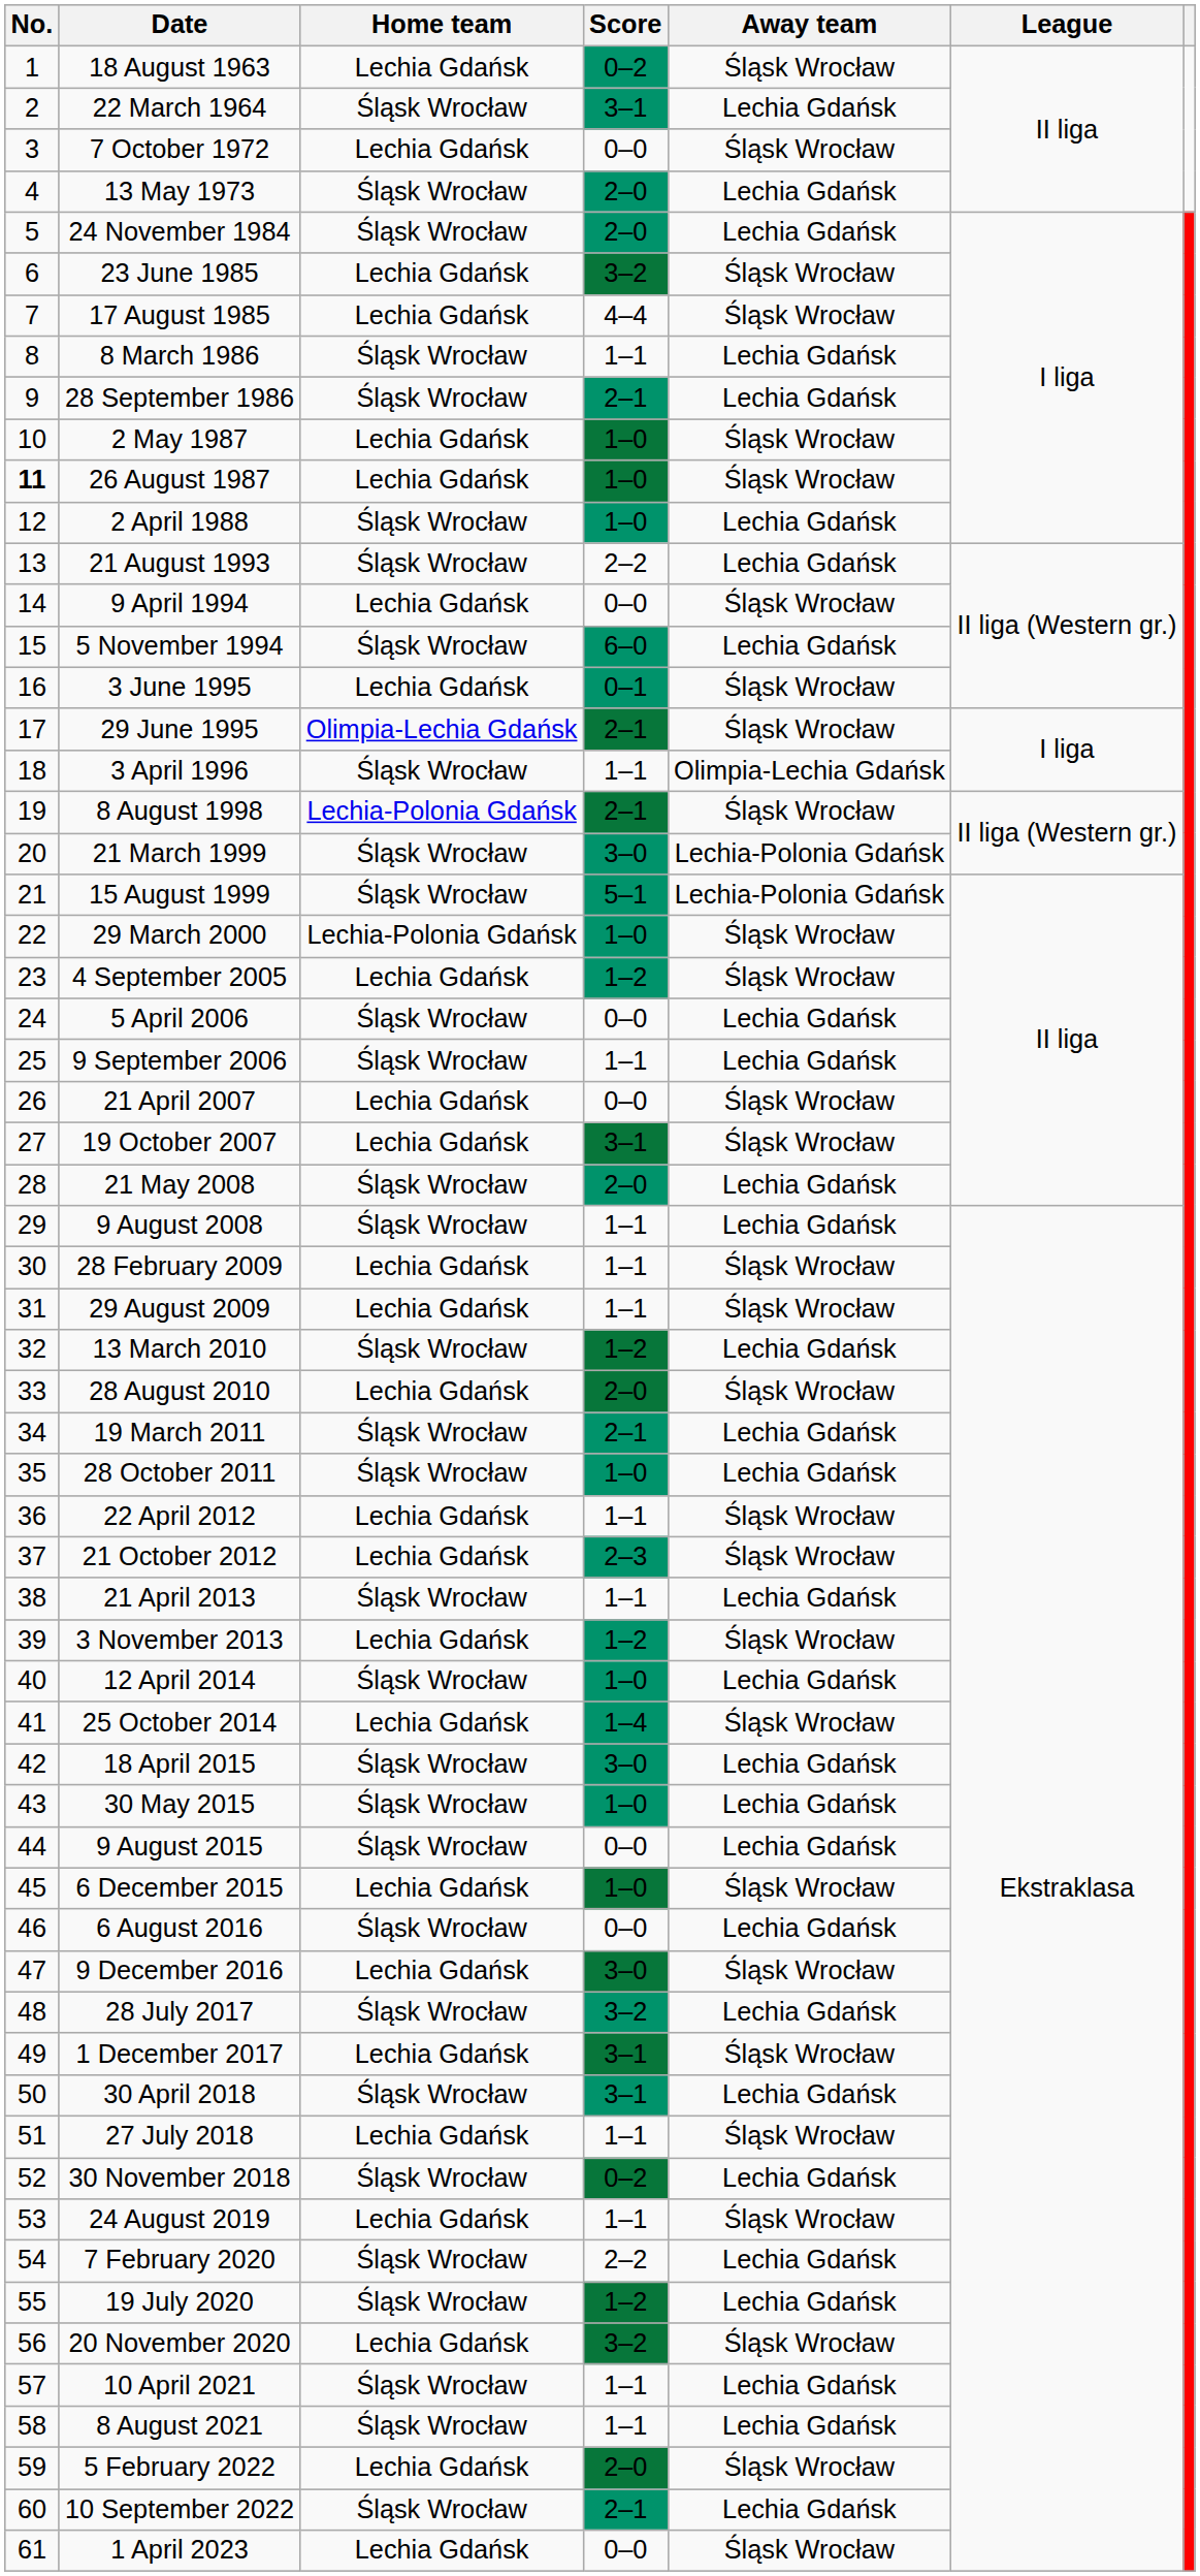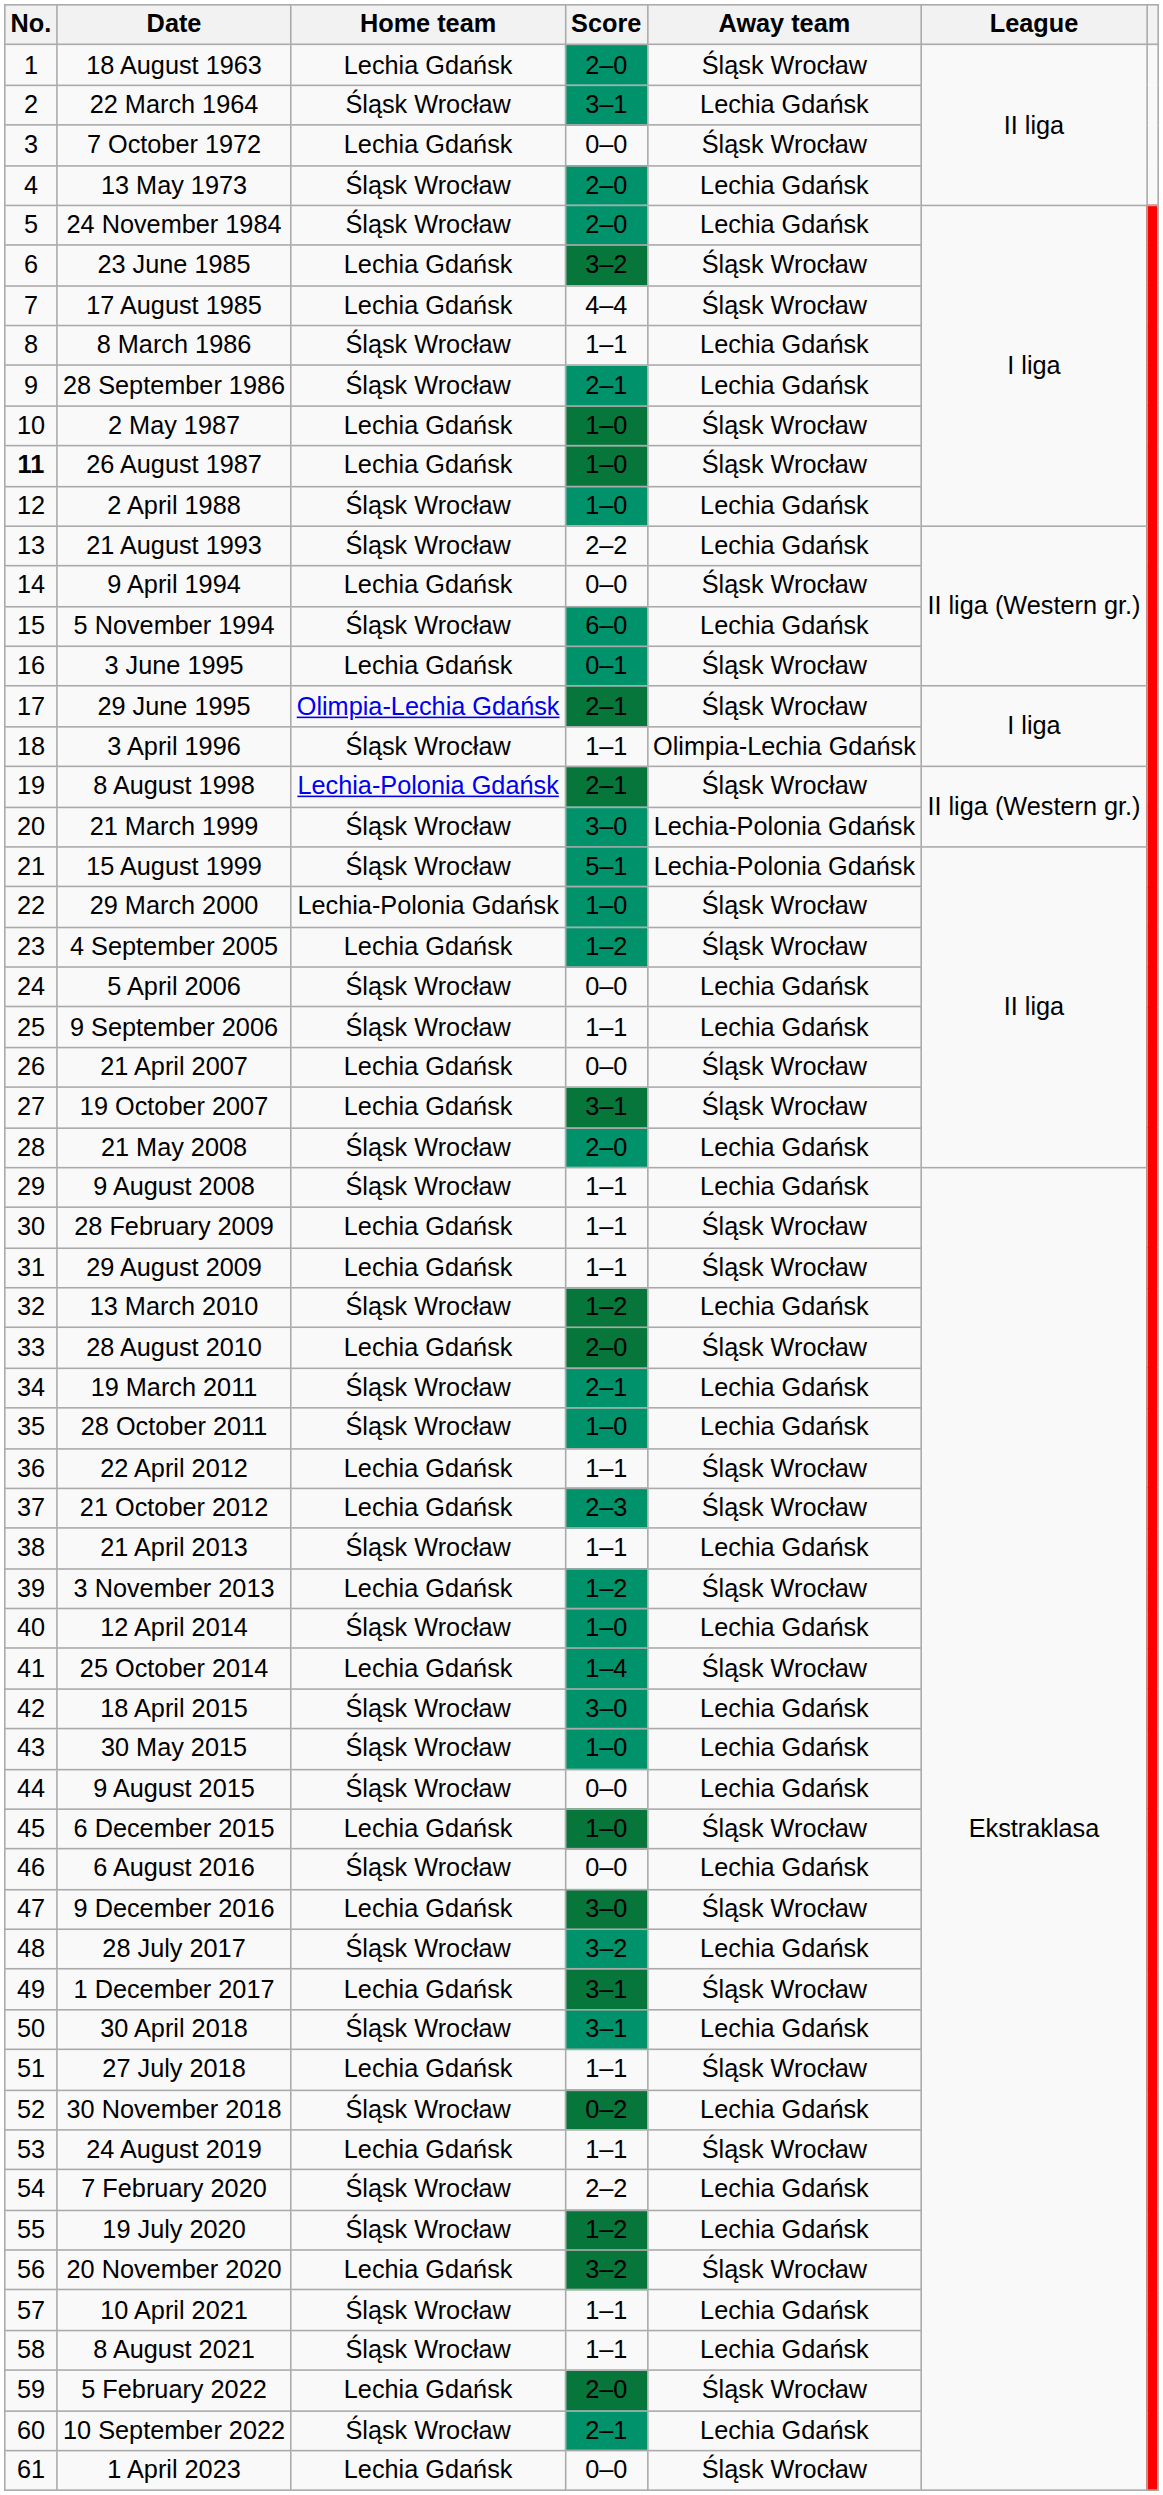18 August 1963 | Score: 0–2 -> 2–0
